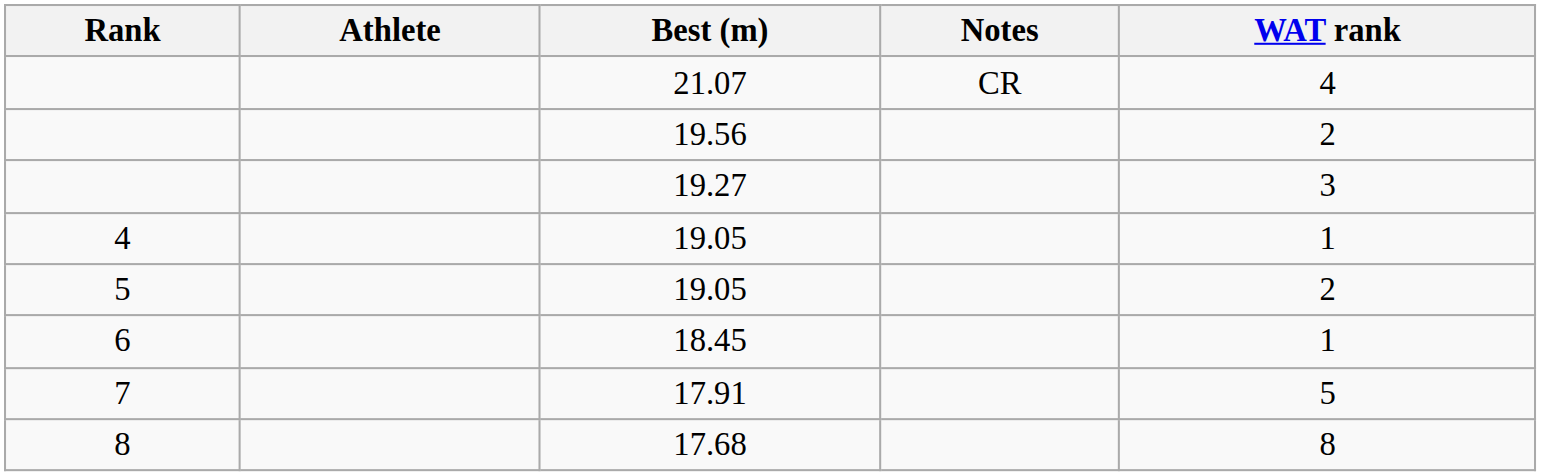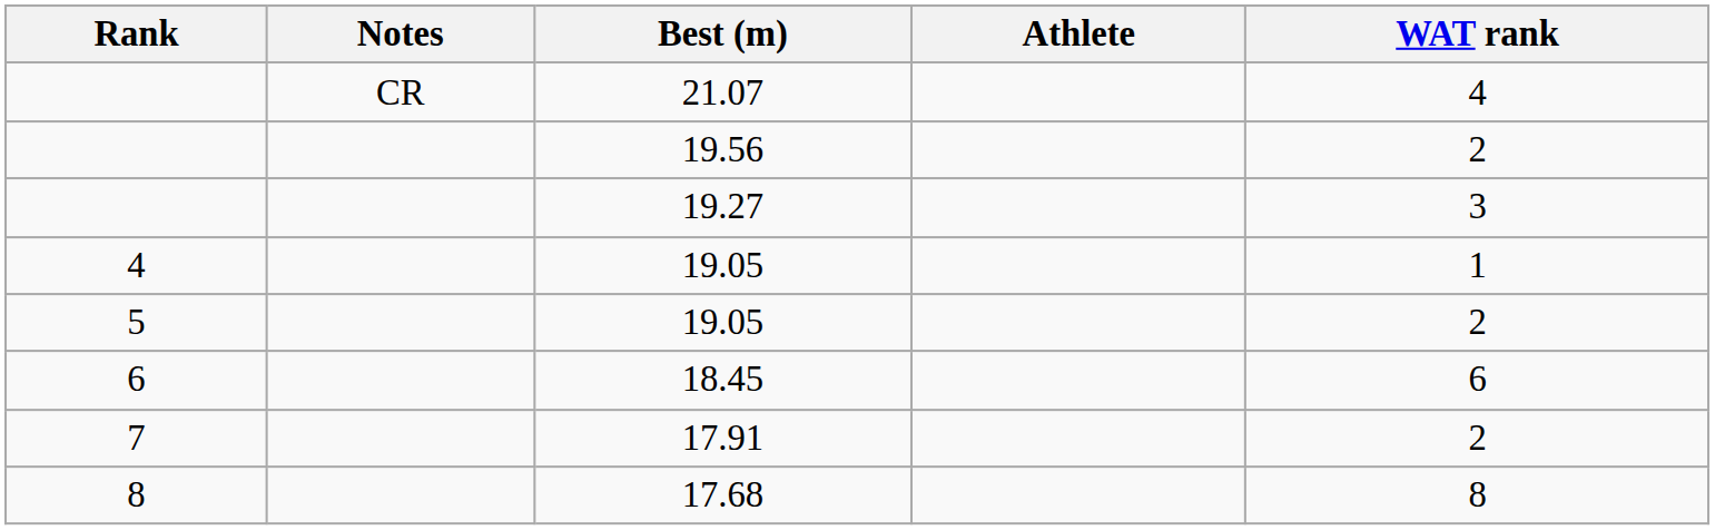columns swapped: Athlete <-> Notes
18.45 | WAT rank: 1 -> 6
17.91 | WAT rank: 5 -> 2
